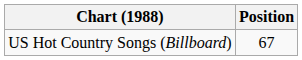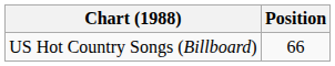US Hot Country Songs (Billboard) | Position: 67 -> 66
